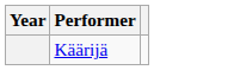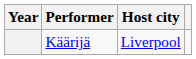+ column: Host city | Liverpool
